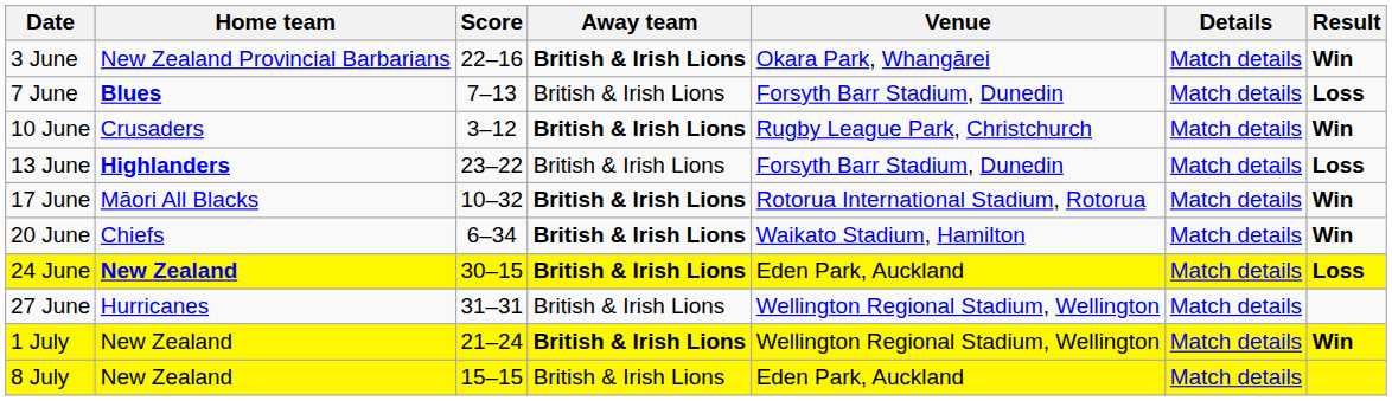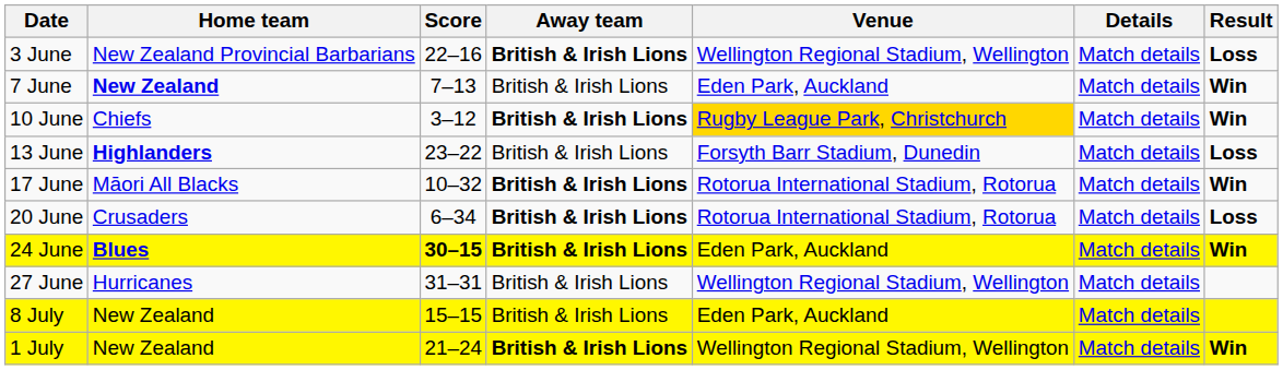3 June | Venue: Okara Park, Whangārei -> Wellington Regional Stadium, Wellington
3 June | Result: Win -> Loss
7 June | Home team: Blues -> New Zealand
7 June | Venue: Forsyth Barr Stadium, Dunedin -> Eden Park, Auckland
7 June | Result: Loss -> Win
10 June | Home team: Crusaders -> Chiefs
10 June | Venue: no background -> gold background
20 June | Home team: Chiefs -> Crusaders
20 June | Venue: Waikato Stadium, Hamilton -> Rotorua International Stadium, Rotorua
20 June | Result: Win -> Loss
24 June | Home team: New Zealand -> Blues
24 June | Score: normal -> bold
24 June | Result: Loss -> Win
rows swapped: 1 July <-> 8 July
